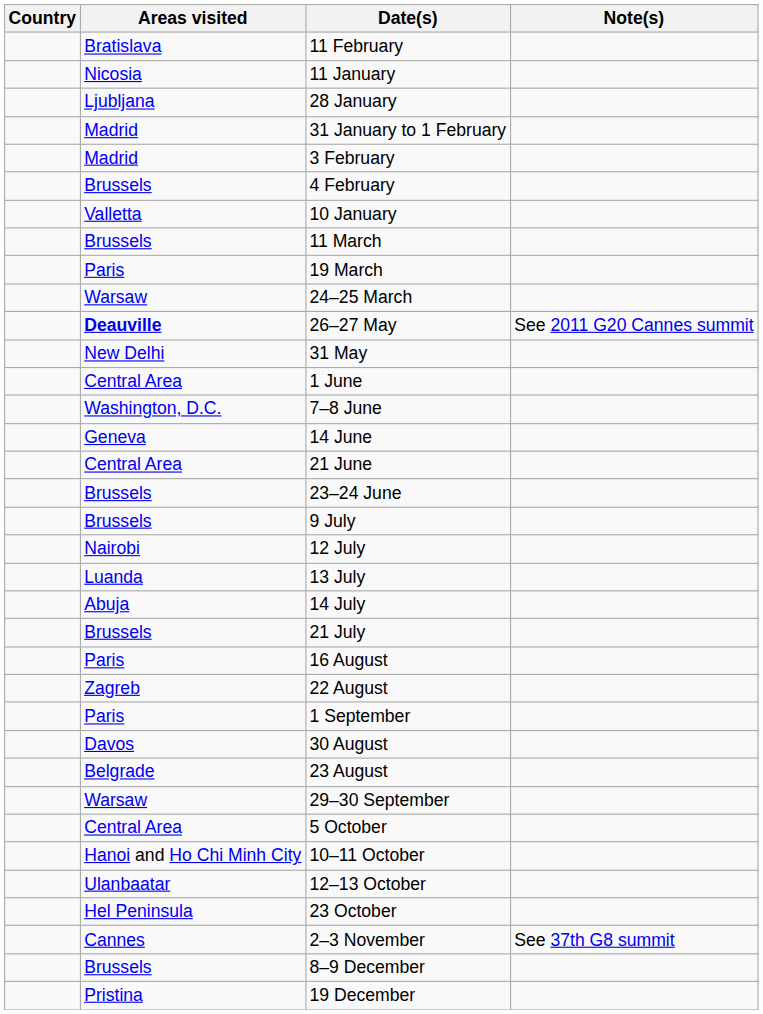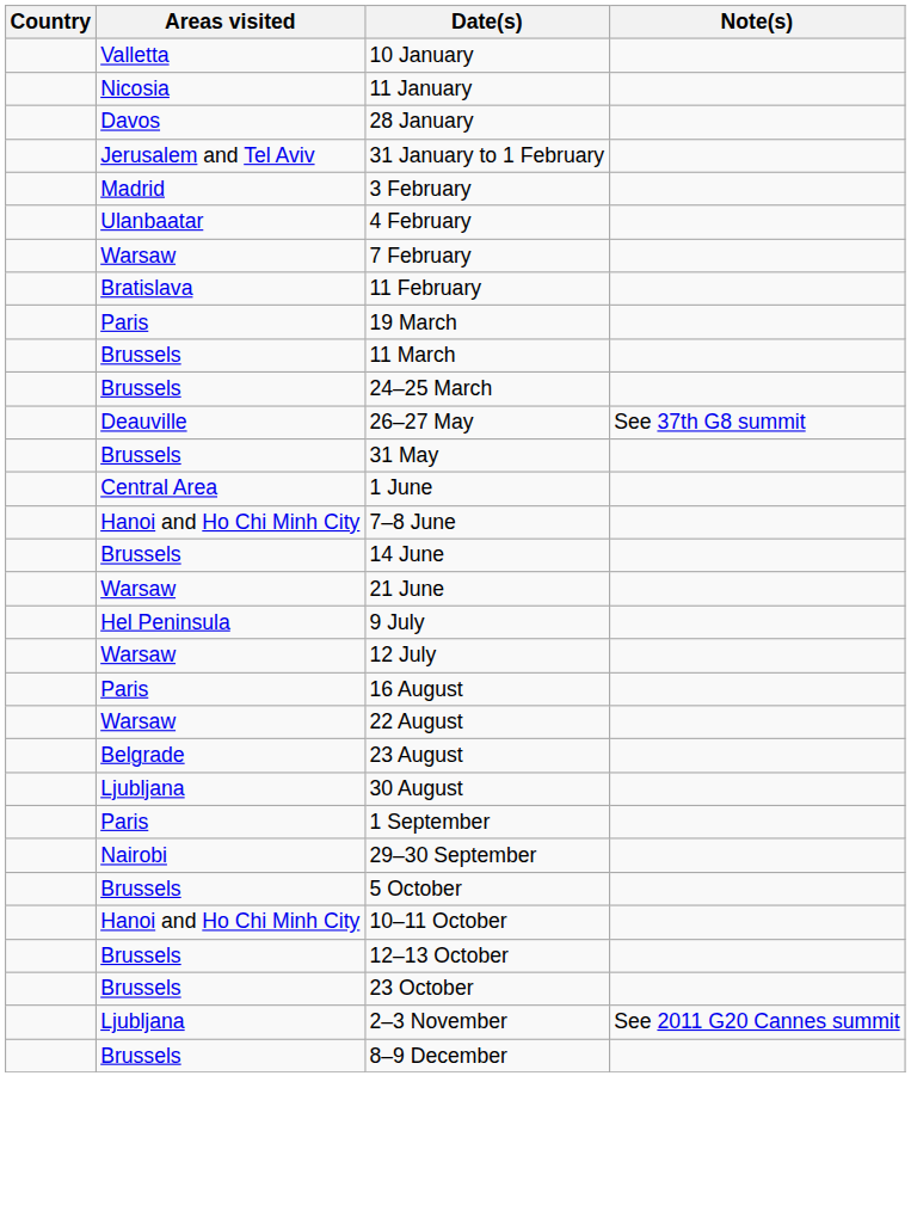rows swapped: 10 January <-> 11 February
28 January | Areas visited: Ljubljana -> Davos
31 January to 1 February | Areas visited: Madrid -> Jerusalem and Tel Aviv
4 February | Areas visited: Brussels -> Ulanbaatar
+ row: Warsaw | 7 February
rows swapped: 11 March <-> 19 March
24–25 March | Areas visited: Warsaw -> Brussels
26–27 May | Areas visited: bold -> normal
26–27 May | Note(s): See 2011 G20 Cannes summit -> See 37th G8 summit
31 May | Areas visited: New Delhi -> Brussels
7–8 June | Areas visited: Washington, D.C. -> Hanoi and Ho Chi Minh City
14 June | Areas visited: Geneva -> Brussels
21 June | Areas visited: Central Area -> Warsaw
- row: Brussels | 23–24 June
9 July | Areas visited: Brussels -> Hel Peninsula
12 July | Areas visited: Nairobi -> Warsaw
- row: Luanda | 13 July
- row: Abuja | 14 July
- row: Brussels | 21 July
22 August | Areas visited: Zagreb -> Warsaw
rows swapped: 23 August <-> 1 September
30 August | Areas visited: Davos -> Ljubljana
29–30 September | Areas visited: Warsaw -> Nairobi
5 October | Areas visited: Central Area -> Brussels
12–13 October | Areas visited: Ulanbaatar -> Brussels
23 October | Areas visited: Hel Peninsula -> Brussels
2–3 November | Areas visited: Cannes -> Ljubljana
2–3 November | Note(s): See 37th G8 summit -> See 2011 G20 Cannes summit
- row: Pristina | 19 December
